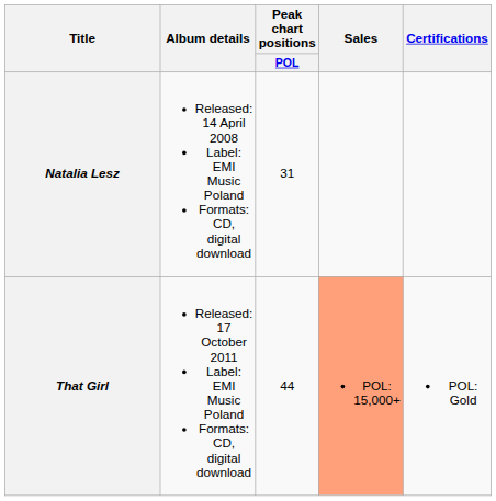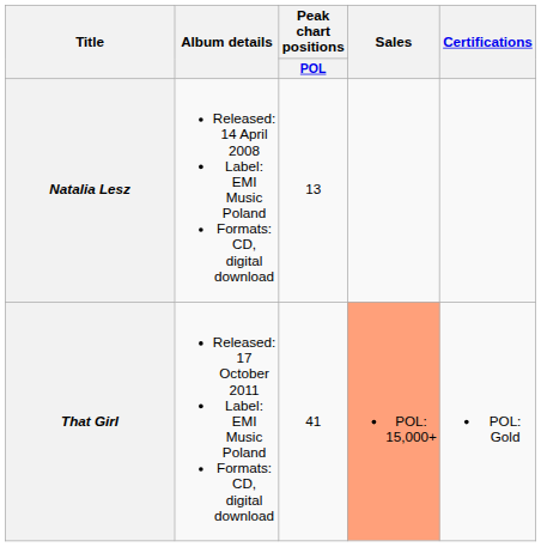Natalia Lesz | Peak chart positions / POL: 31 -> 13
That Girl | Peak chart positions / POL: 44 -> 41
